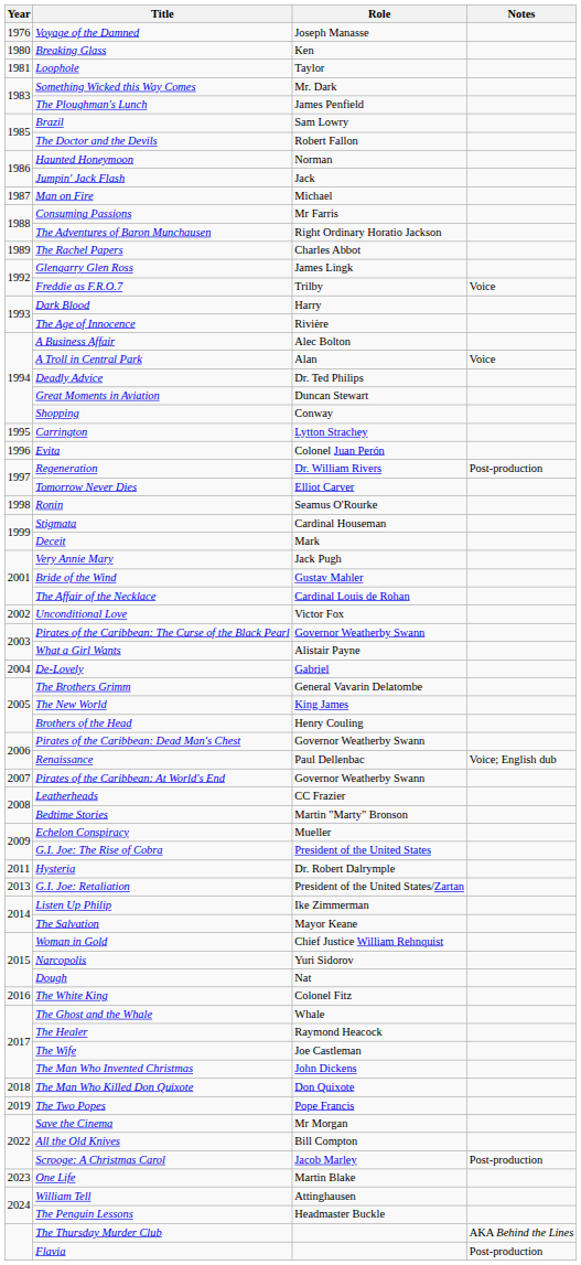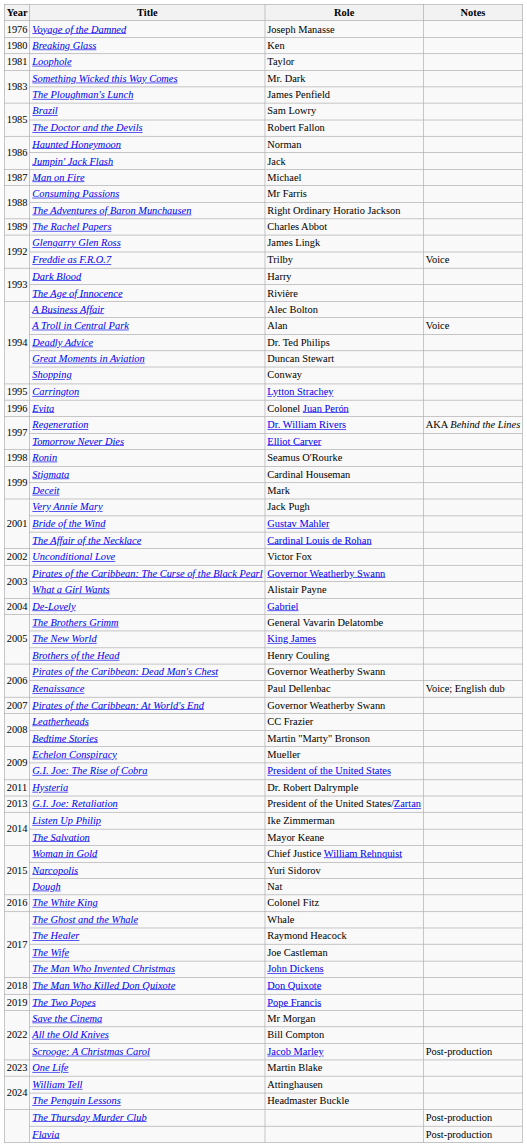Regeneration | Notes: Post-production -> AKA Behind the Lines
The Thursday Murder Club | Notes: AKA Behind the Lines -> Post-production
